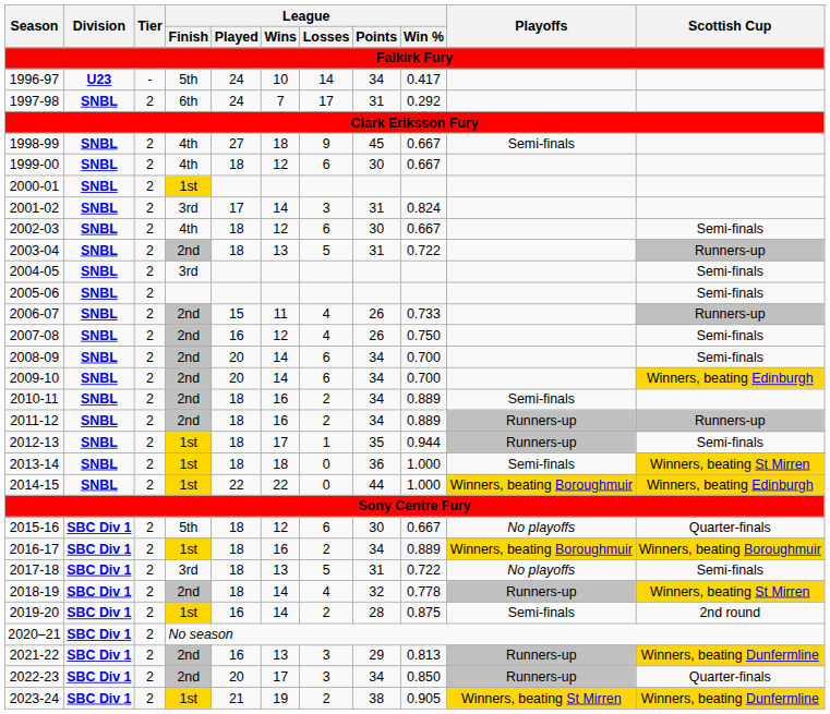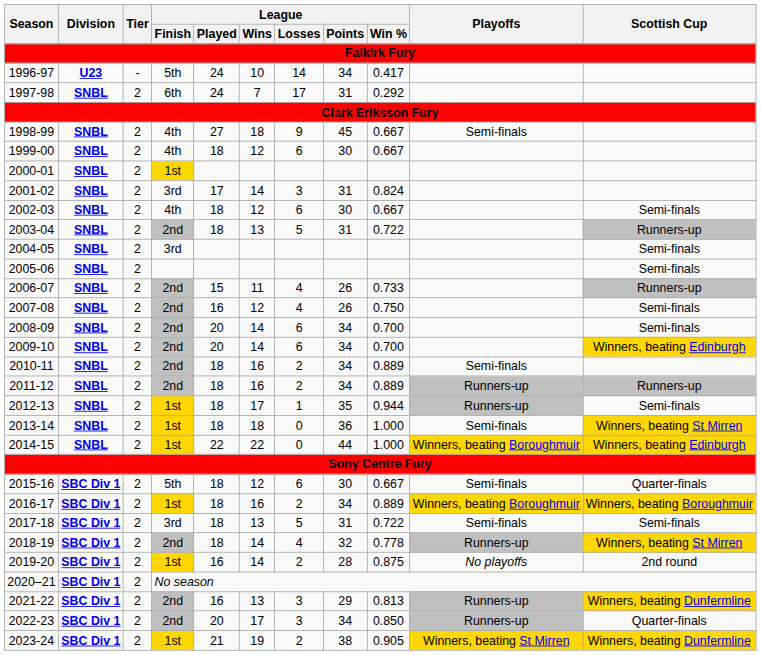2015-16 | Playoffs: No playoffs -> Semi-finals
2017-18 | Playoffs: No playoffs -> Semi-finals
2019-20 | Playoffs: Semi-finals -> No playoffs
